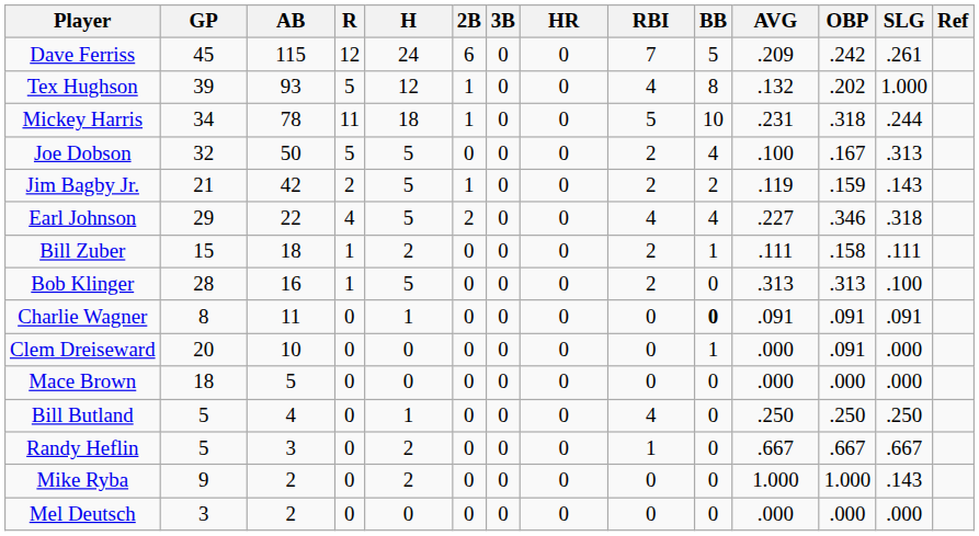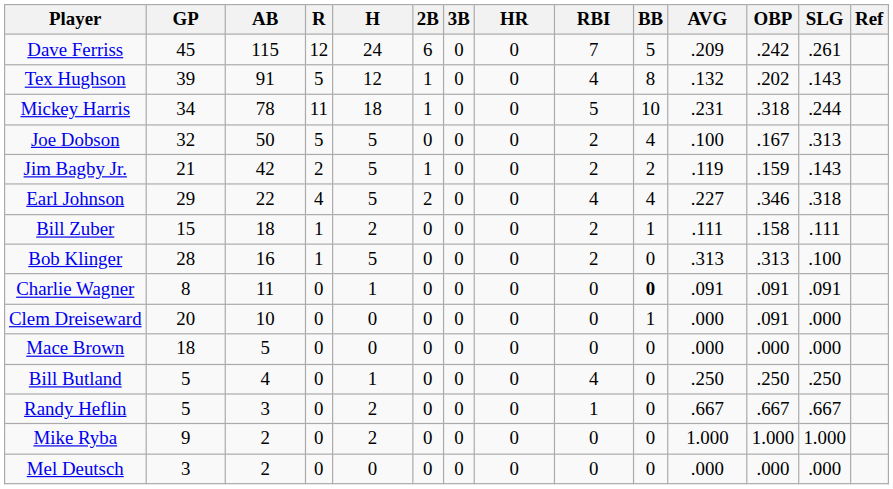Tex Hughson | AB: 93 -> 91
Tex Hughson | SLG: 1.000 -> .143
Mike Ryba | SLG: .143 -> 1.000
